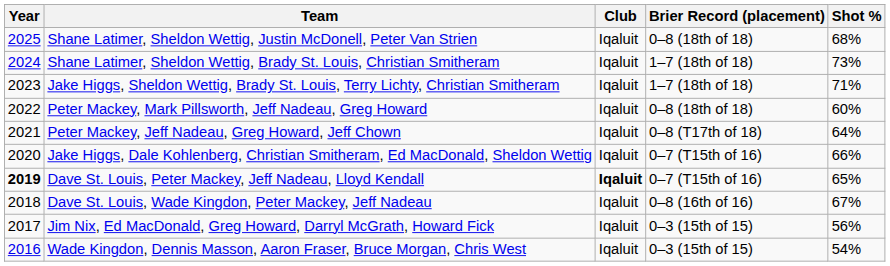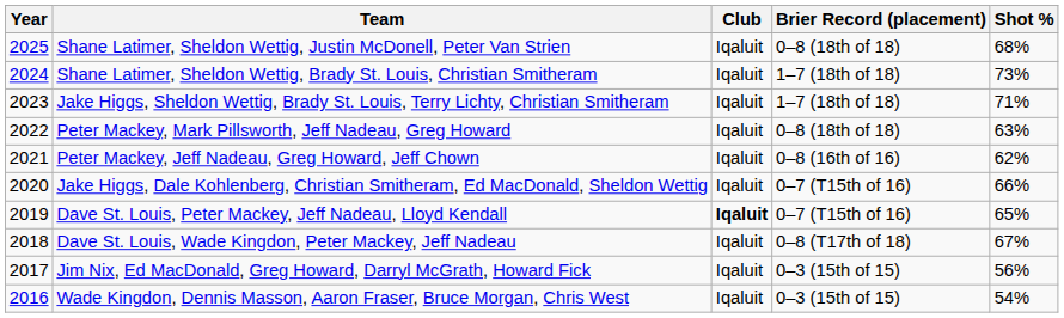Peter Mackey, Mark Pillsworth, Jeff Nadeau, Greg Howard | Shot %: 60% -> 63%
Peter Mackey, Jeff Nadeau, Greg Howard, Jeff Chown | Brier Record (placement): 0–8 (T17th of 18) -> 0–8 (16th of 16)
Peter Mackey, Jeff Nadeau, Greg Howard, Jeff Chown | Shot %: 64% -> 62%
Dave St. Louis, Peter Mackey, Jeff Nadeau, Lloyd Kendall | Year: bold -> normal
Dave St. Louis, Wade Kingdon, Peter Mackey, Jeff Nadeau | Brier Record (placement): 0–8 (16th of 16) -> 0–8 (T17th of 18)
